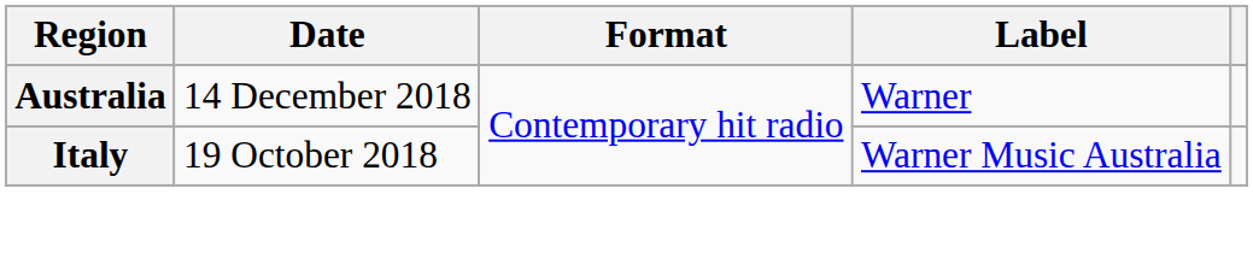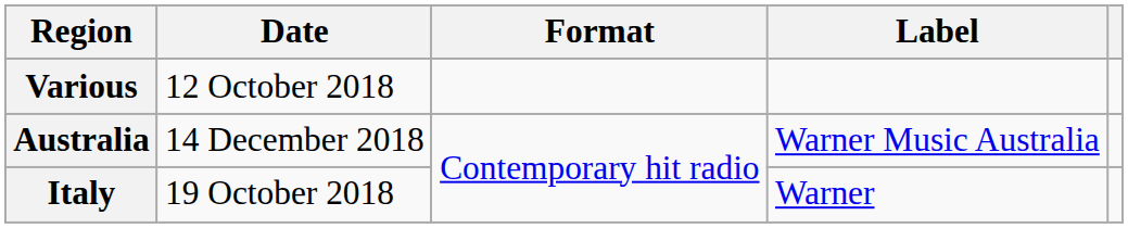+ row: Various | 12 October 2018
Australia | Label: Warner -> Warner Music Australia
Italy | Label: Warner Music Australia -> Warner
